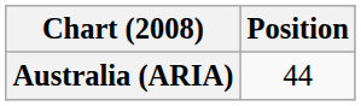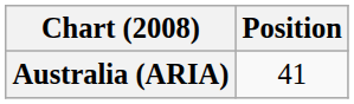Australia (ARIA) | Position: 44 -> 41
